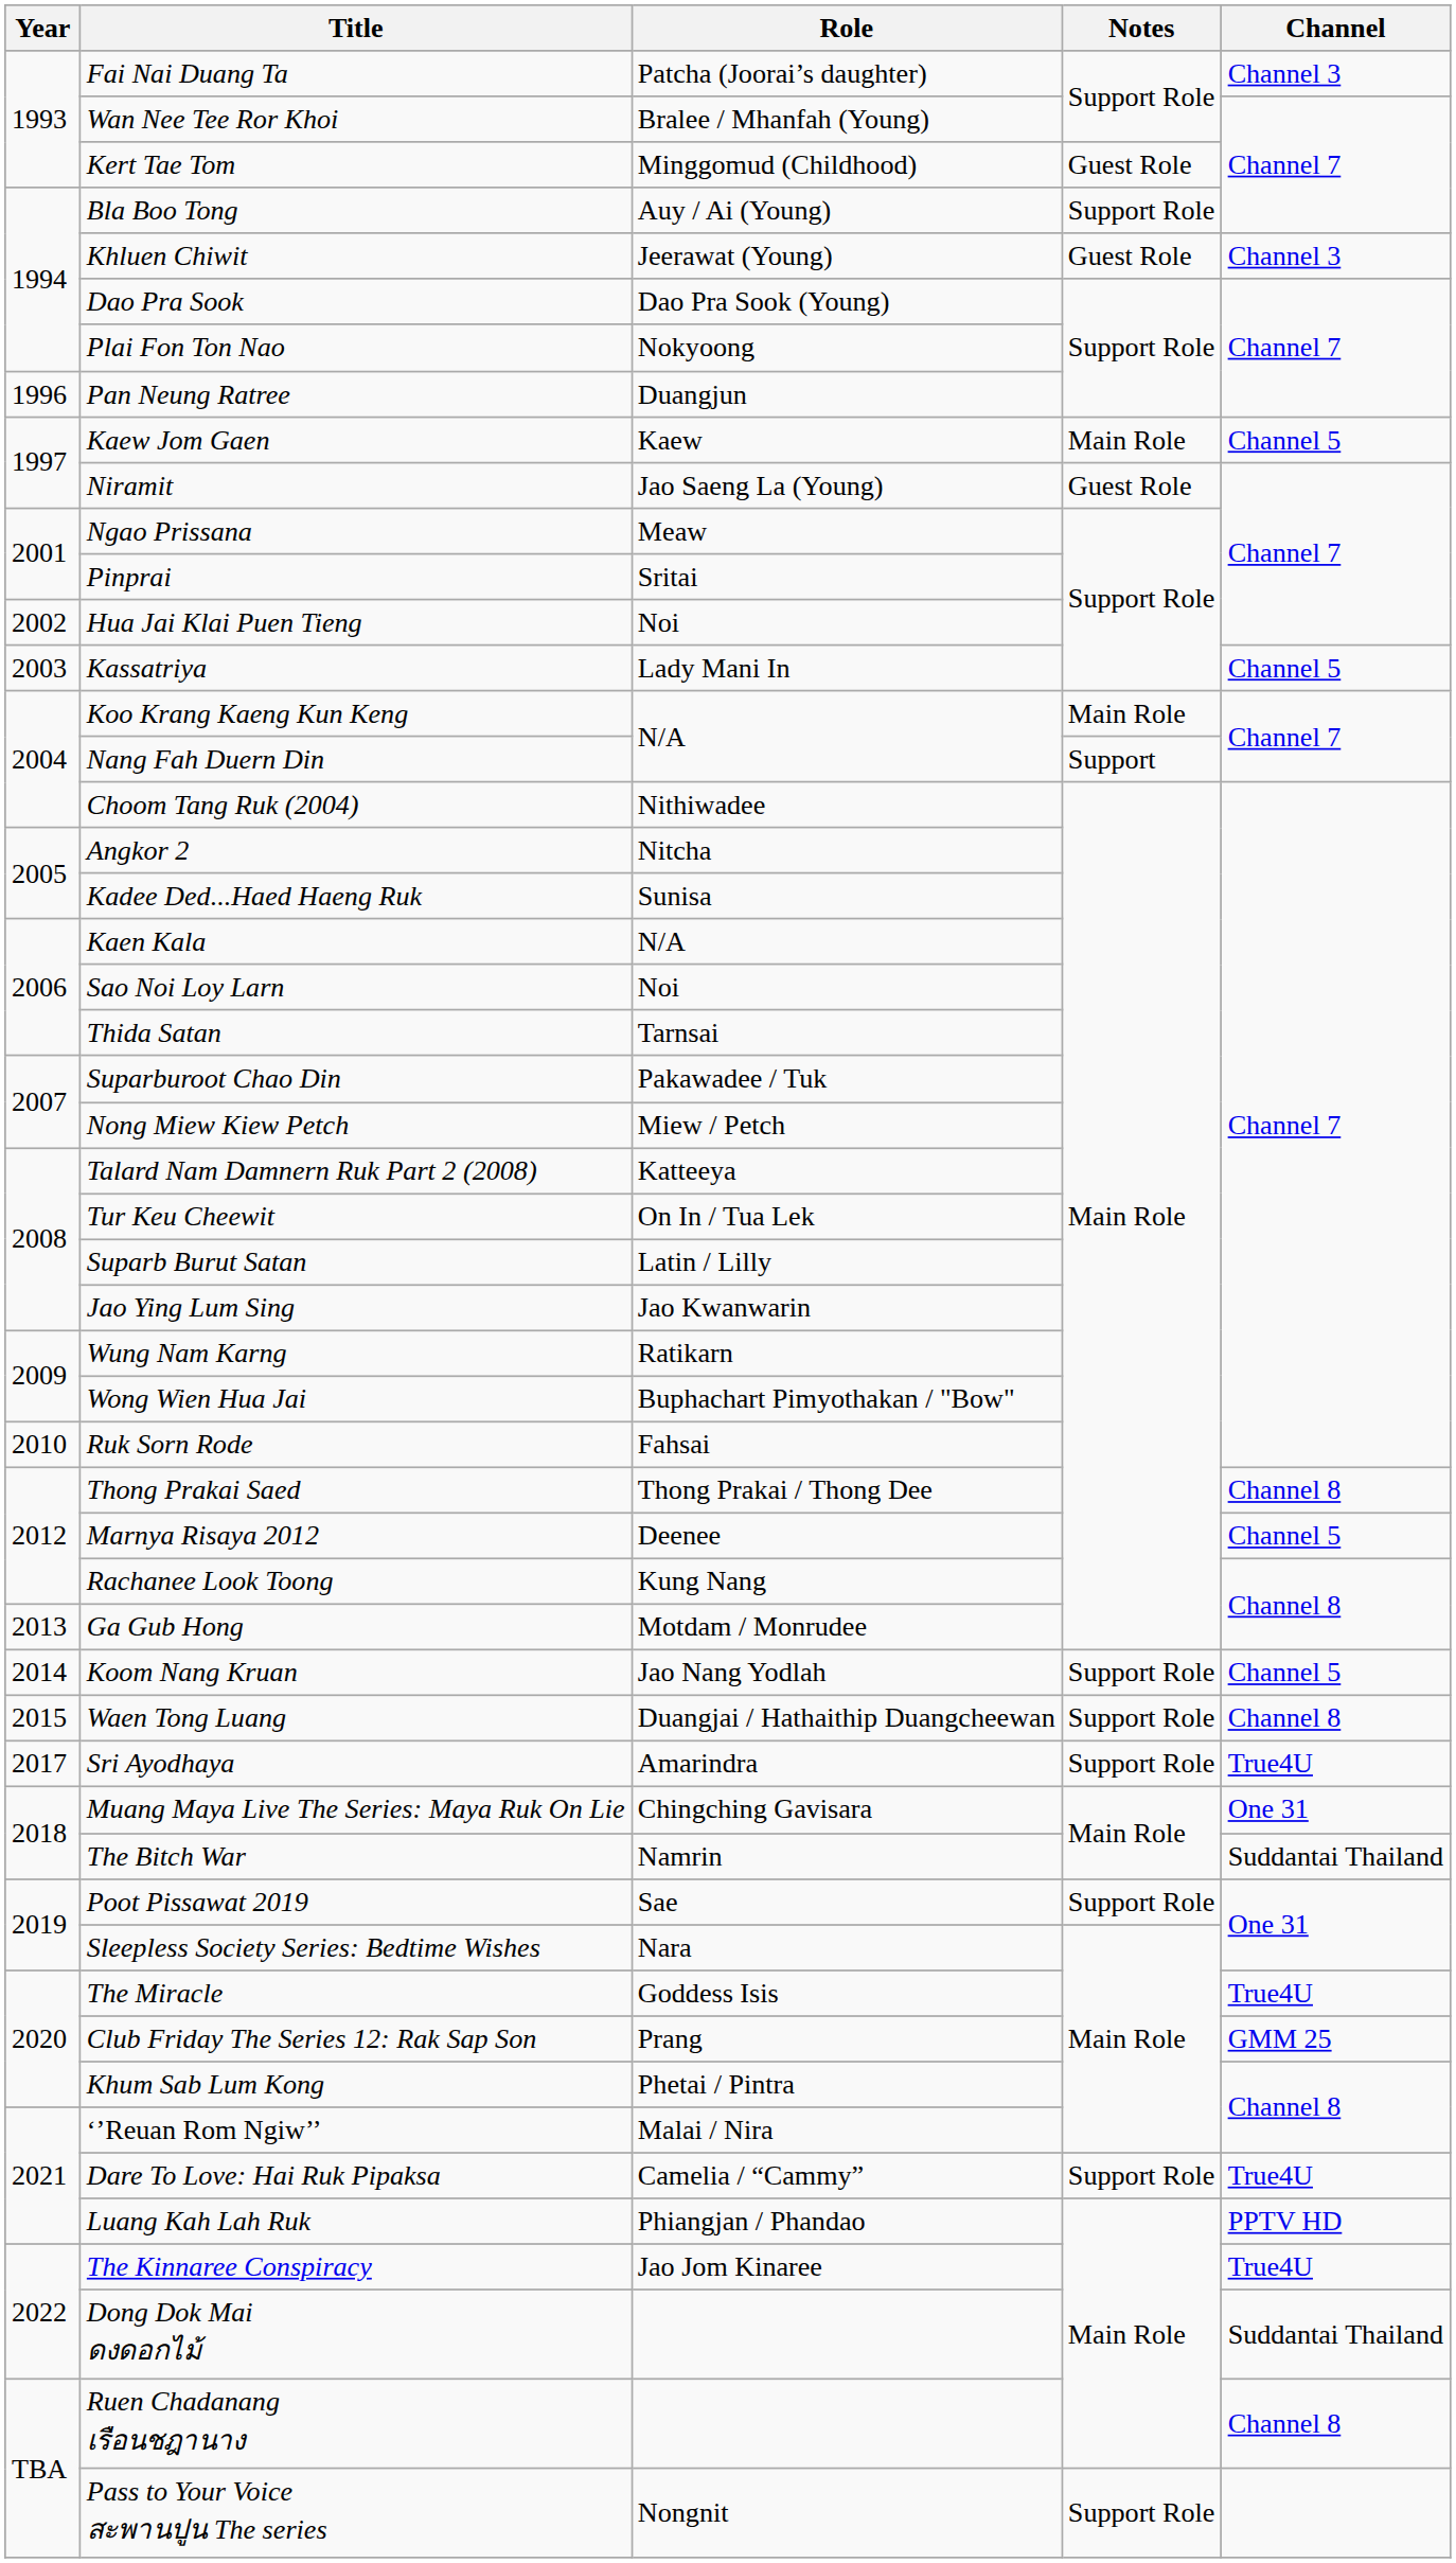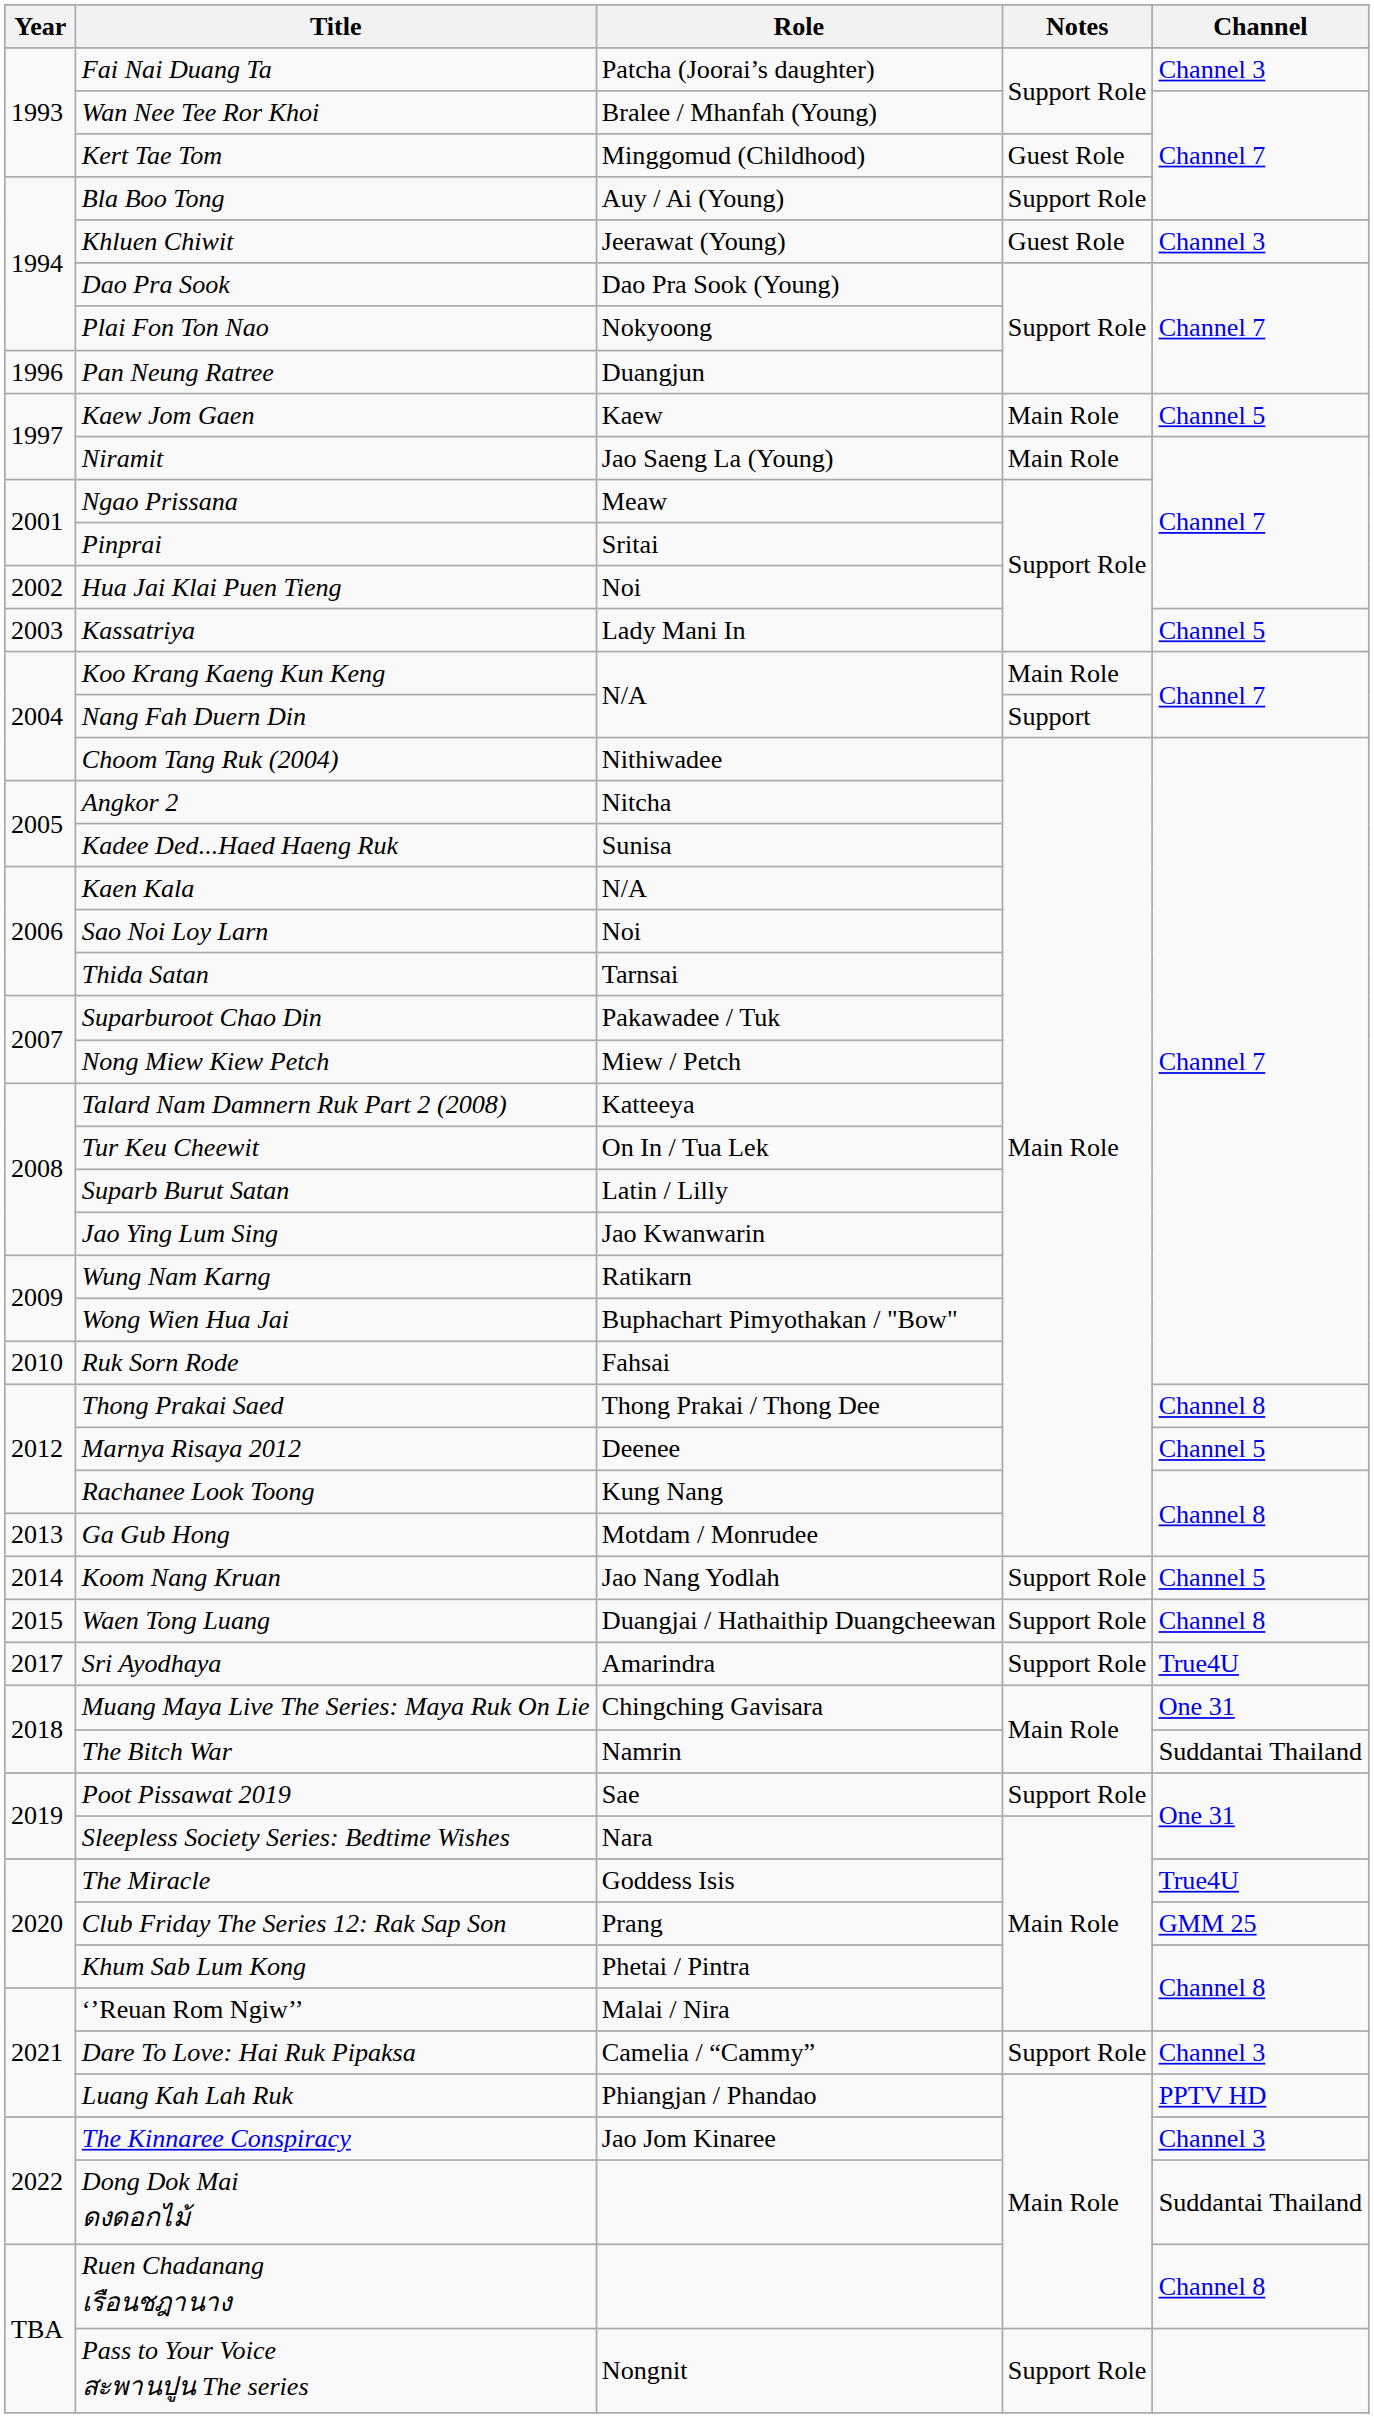Niramit | Notes: Guest Role -> Main Role
Dare To Love: Hai Ruk Pipaksa | Channel: True4U -> Channel 3
The Kinnaree Conspiracy | Channel: True4U -> Channel 3
